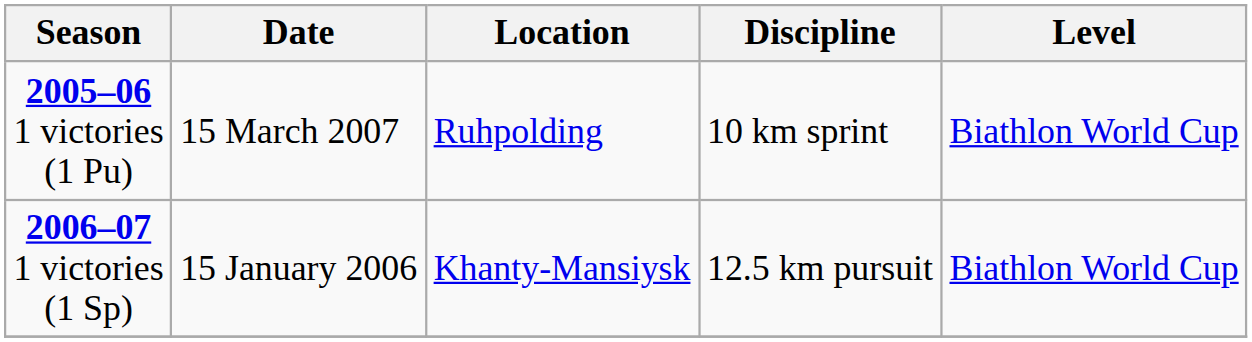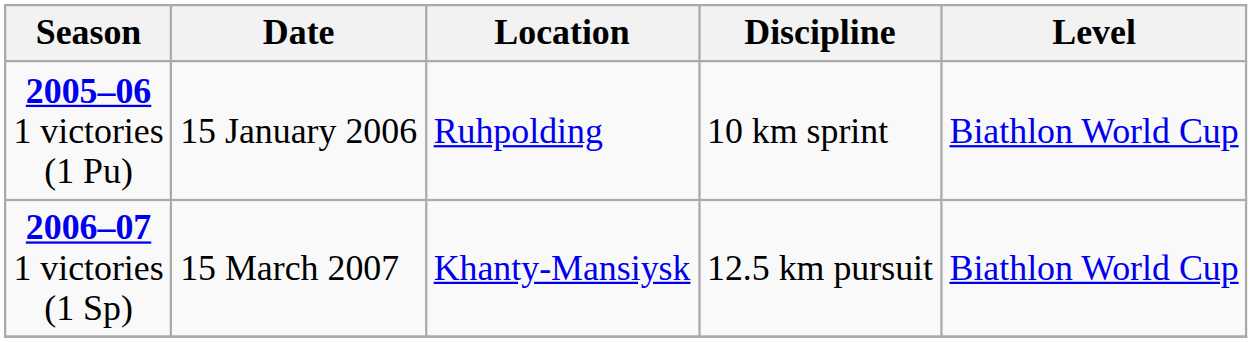2005–06 1 victories (1 Pu) | Date: 15 March 2007 -> 15 January 2006
2006–07 1 victories (1 Sp) | Date: 15 January 2006 -> 15 March 2007
